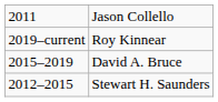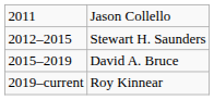rows swapped: Stewart H. Saunders <-> Roy Kinnear
